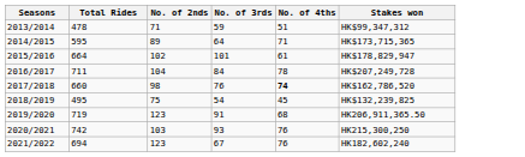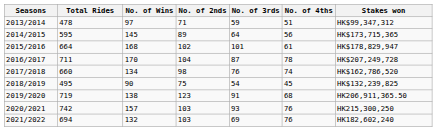+ column: No. of Wins | 97 | 145 | 168 | 170 | 134 | 90 | 138 | 157 | 132
2014/2015 | No. of 4ths: 71 -> 56
2016/2017 | No. of 3rds: 84 -> 87
2017/2018 | No. of 4ths: bold -> normal
2021/2022 | No. of 2nds: 123 -> 103
2021/2022 | No. of 3rds: 67 -> 69
